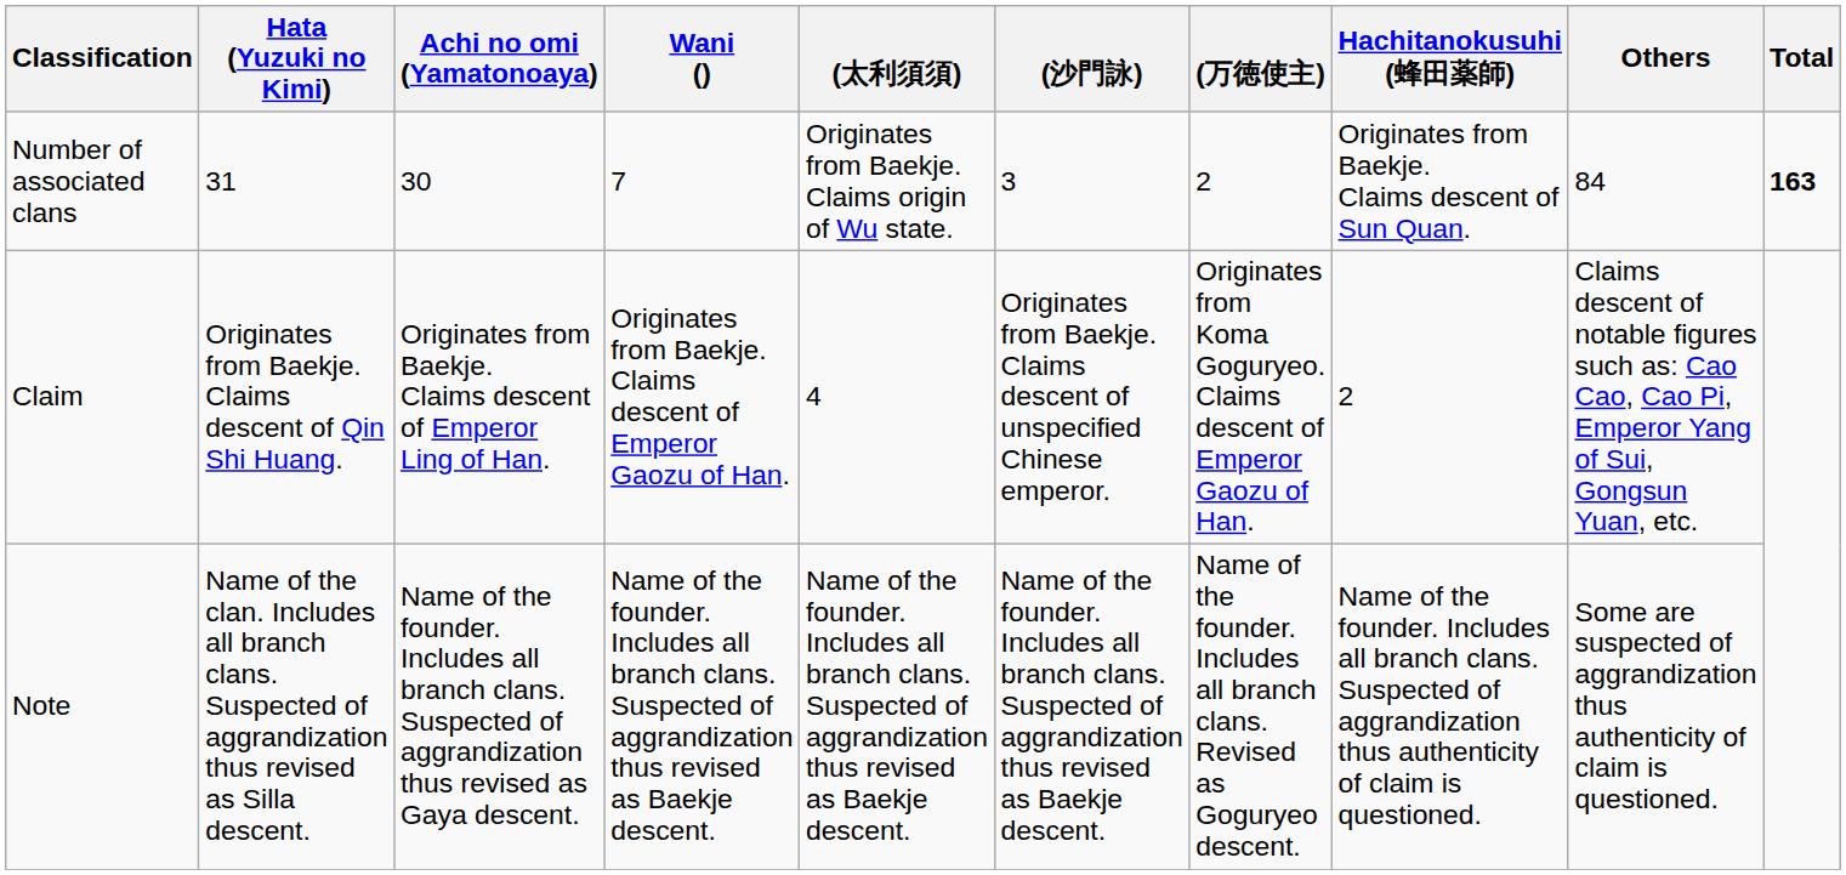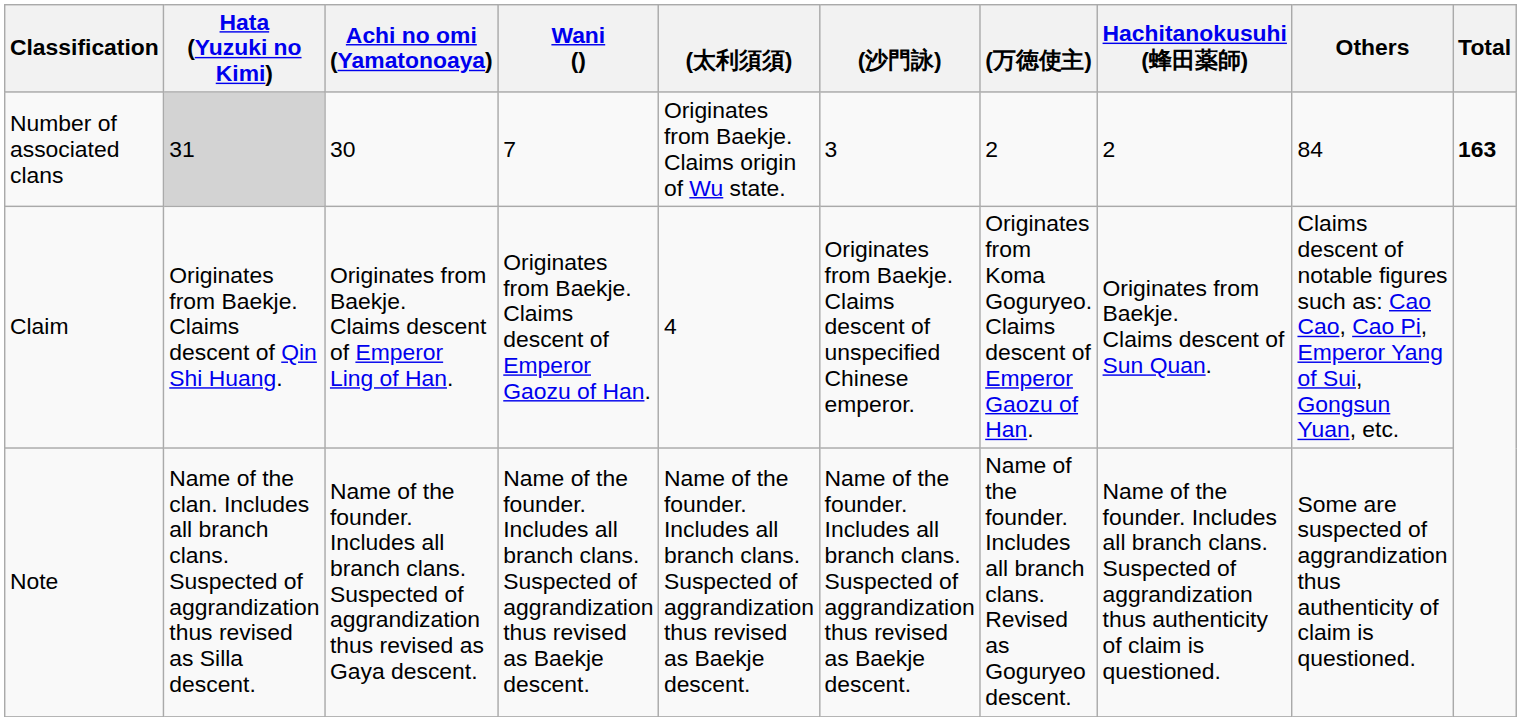Number of associated clans | Hata (Yuzuki no Kimi): no background -> lightgrey background
Number of associated clans | Hachitanokusuhi (蜂田薬師): Originates from Baekje. Claims descent of Sun Quan. -> 2
Claim | Hachitanokusuhi (蜂田薬師): 2 -> Originates from Baekje. Claims descent of Sun Quan.
